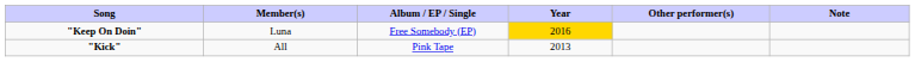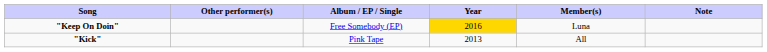columns swapped: Member(s) <-> Other performer(s)
